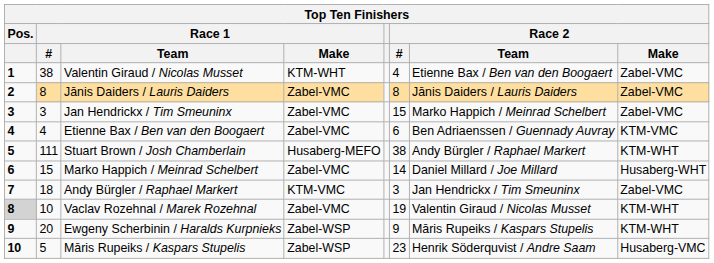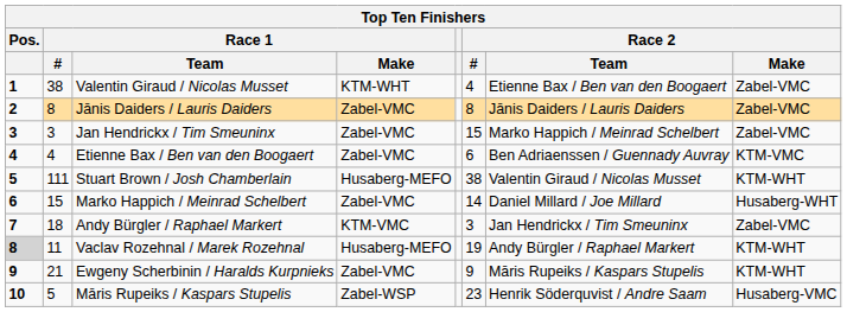Stuart Brown / Josh Chamberlain | Race 2 / Team: Andy Bürgler / Raphael Markert -> Valentin Giraud / Nicolas Musset
Vaclav Rozehnal / Marek Rozehnal | Race 1 / #: 10 -> 11
Vaclav Rozehnal / Marek Rozehnal | Race 1 / Make: Zabel-VMC -> Husaberg-MEFO
Vaclav Rozehnal / Marek Rozehnal | Race 2 / Team: Valentin Giraud / Nicolas Musset -> Andy Bürgler / Raphael Markert
Ewgeny Scherbinin / Haralds Kurpnieks | Race 1 / #: 20 -> 21
Ewgeny Scherbinin / Haralds Kurpnieks | Race 1 / Make: Zabel-WSP -> Zabel-VMC
